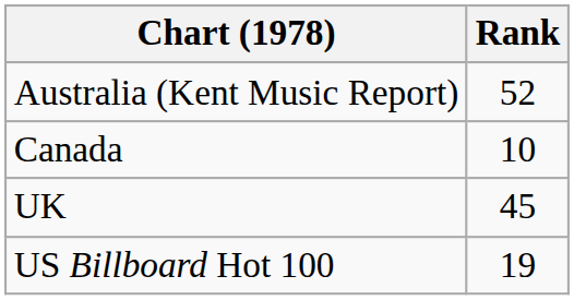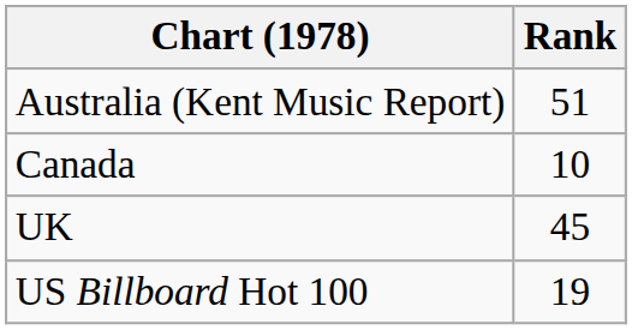Australia (Kent Music Report) | Rank: 52 -> 51
